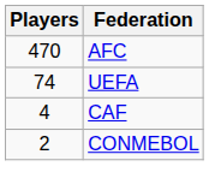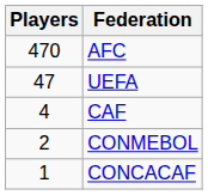UEFA | Players: 74 -> 47
+ row: 1 | CONCACAF
